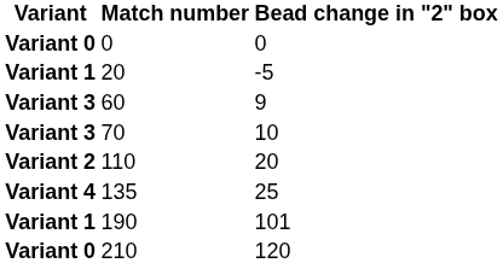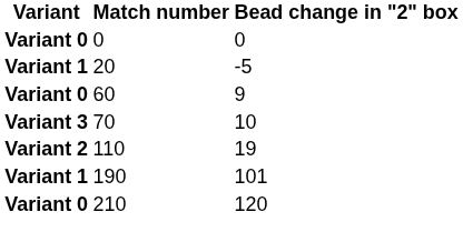60 | Variant: Variant 3 -> Variant 0
110 | Bead change in "2" box: 20 -> 19
- row: Variant 4 | 135 | 25
